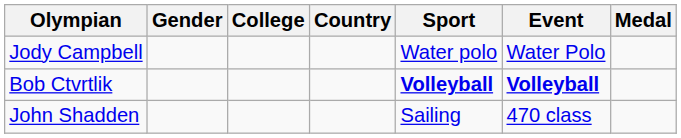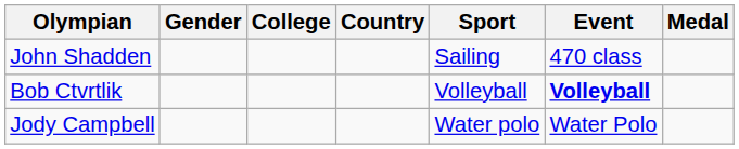rows swapped: Jody Campbell <-> John Shadden
Bob Ctvrtlik | Sport: bold -> normal
